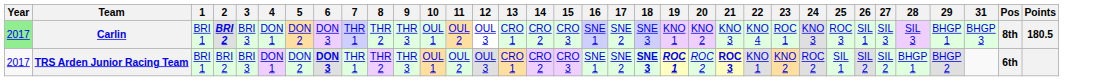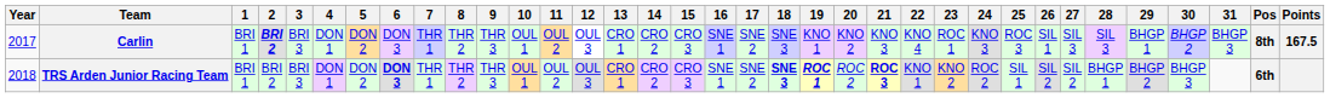+ column: 30 | BHGP 2 | BHGP 3
Carlin | Year: lightgreen background -> no background
Carlin | Points: 180.5 -> 167.5
TRS Arden Junior Racing Team | Year: 2017 -> 2018
